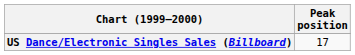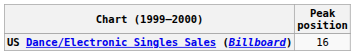US Dance/Electronic Singles Sales (Billboard) | Peak position: 17 -> 16
